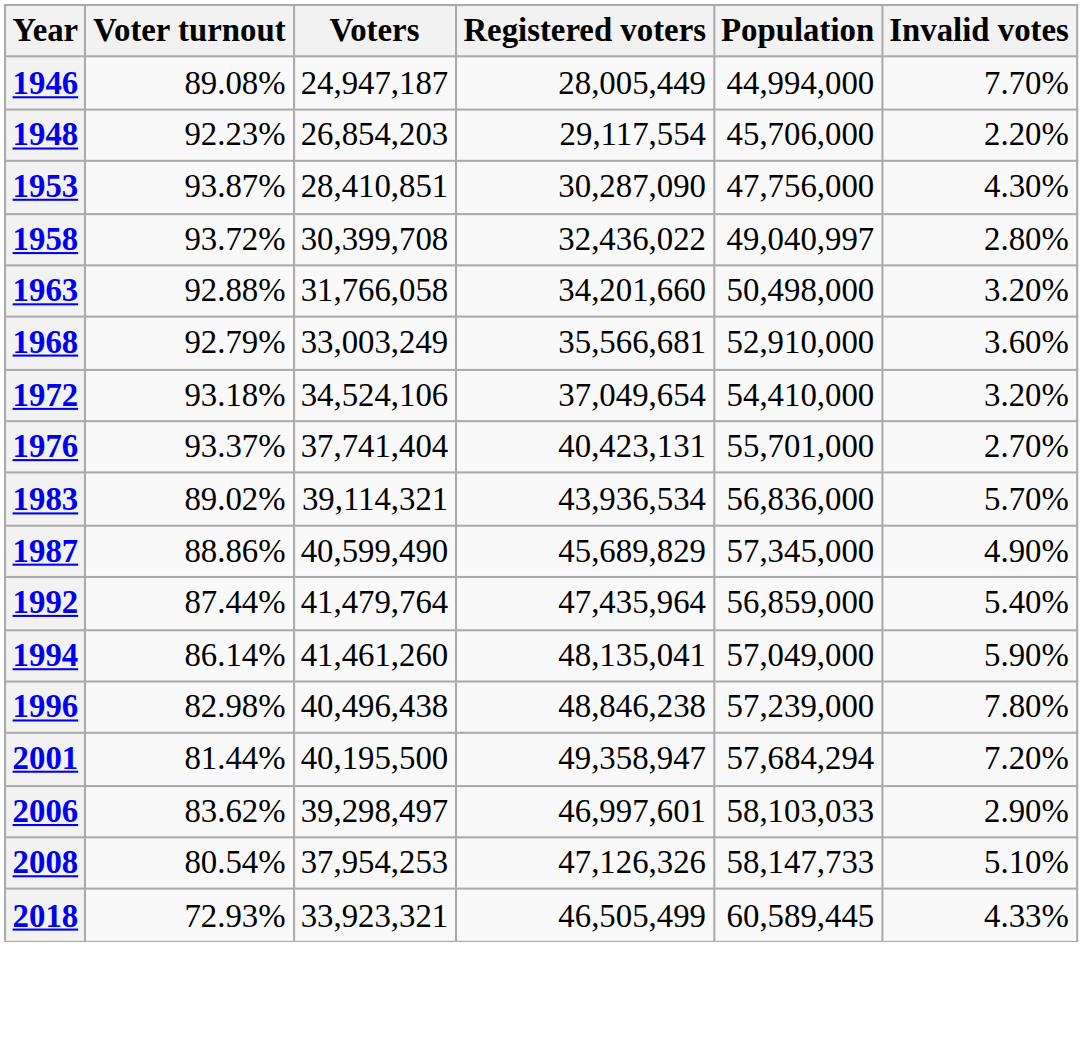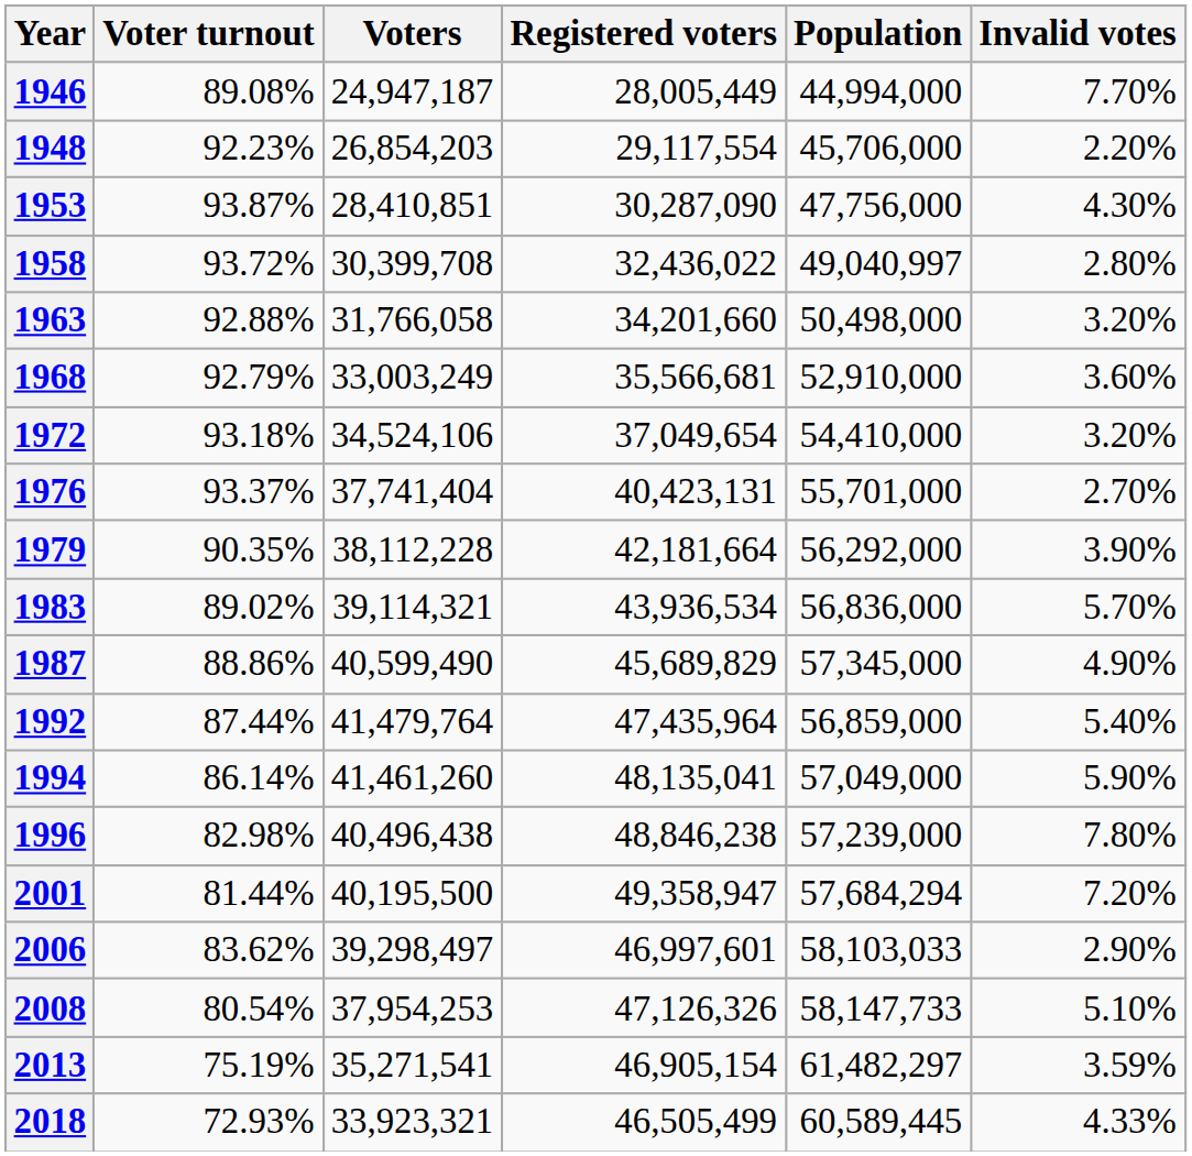+ row: 1979 | 90.35% | 38,112,228 | 42,181,664 | 56,292,000 | 3.90%
+ row: 2013 | 75.19% | 35,271,541 | 46,905,154 | 61,482,297 | 3.59%
